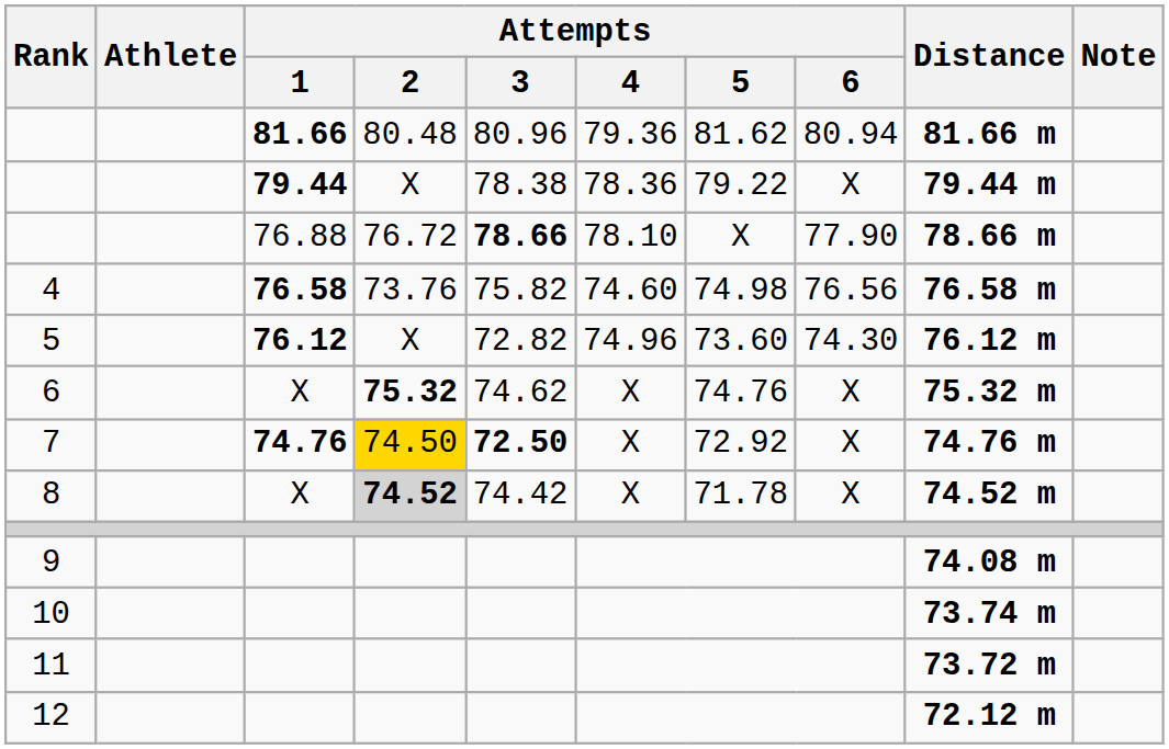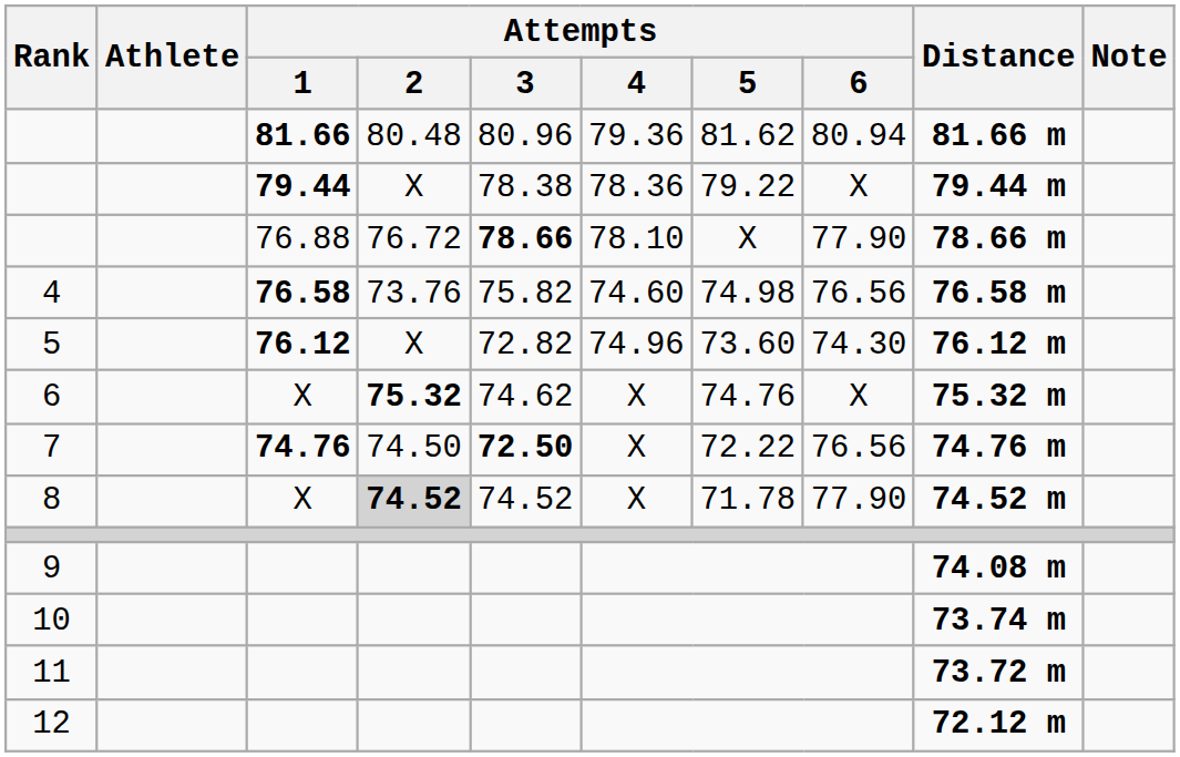7 | Attempts / 2: gold background -> no background
7 | Attempts / 5: 72.92 -> 72.22
7 | Attempts / 6: X -> 76.56
8 | Attempts / 3: 74.42 -> 74.52
8 | Attempts / 6: X -> 77.90
